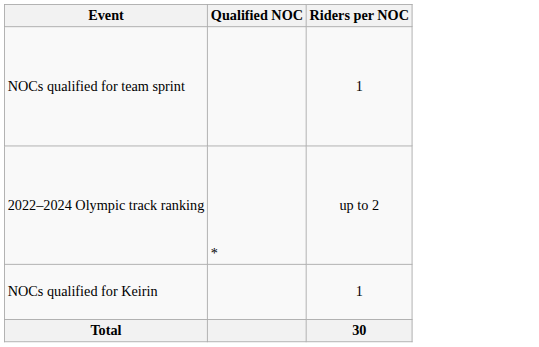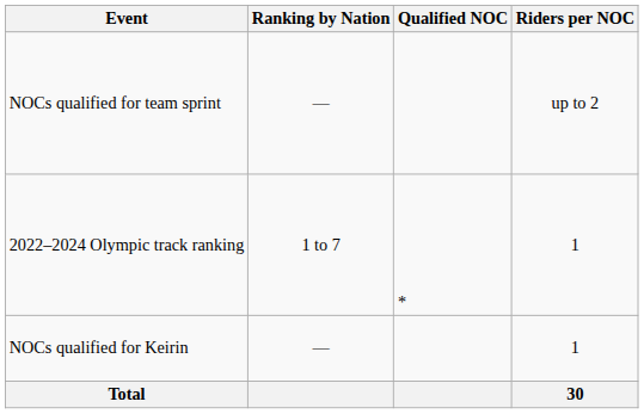+ column: Ranking by Nation | — | 1 to 7 | —
NOCs qualified for team sprint | Riders per NOC: 1 -> up to 2
2022–2024 Olympic track ranking | Riders per NOC: up to 2 -> 1
